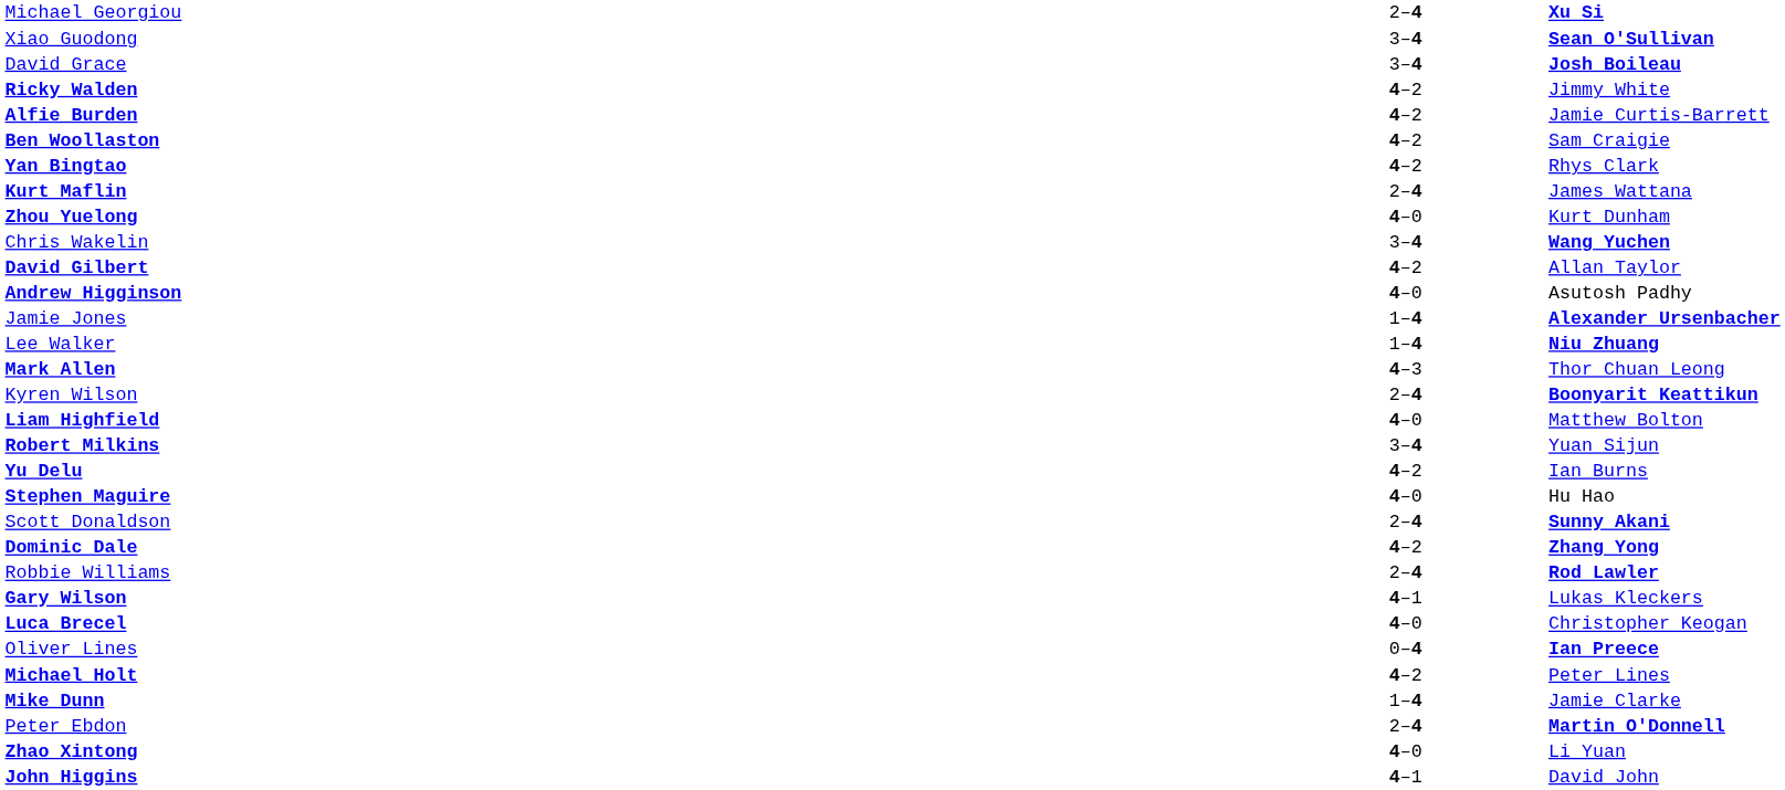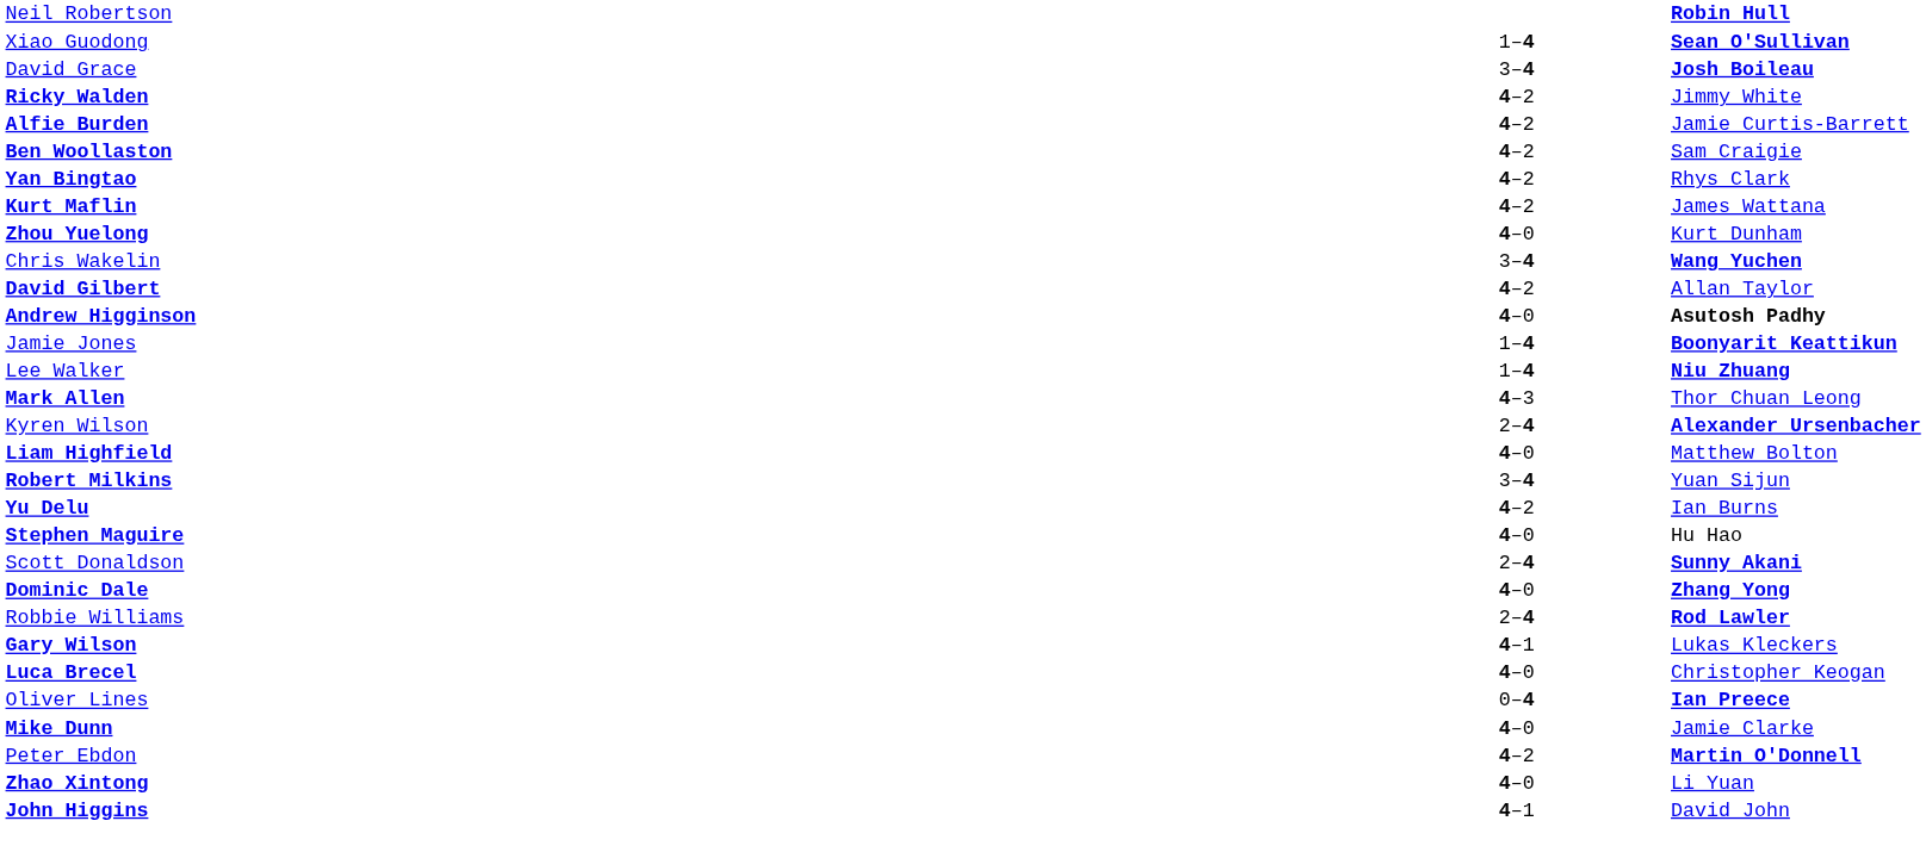+ row: Neil Robertson | Robin Hull
- row: Michael Georgiou | 2–4 | Xu Si
Xiao Guodong | column 2: 3–4 -> 1–4
Kurt Maflin | column 2: 2–4 -> 4–2
Andrew Higginson | column 3: normal -> bold
Jamie Jones | column 3: Alexander Ursenbacher -> Boonyarit Keattikun
Kyren Wilson | column 3: Boonyarit Keattikun -> Alexander Ursenbacher
Dominic Dale | column 2: 4–2 -> 4–0
- row: Michael Holt | 4–2 | Peter Lines
Mike Dunn | column 2: 1–4 -> 4–0
Peter Ebdon | column 2: 2–4 -> 4–2
